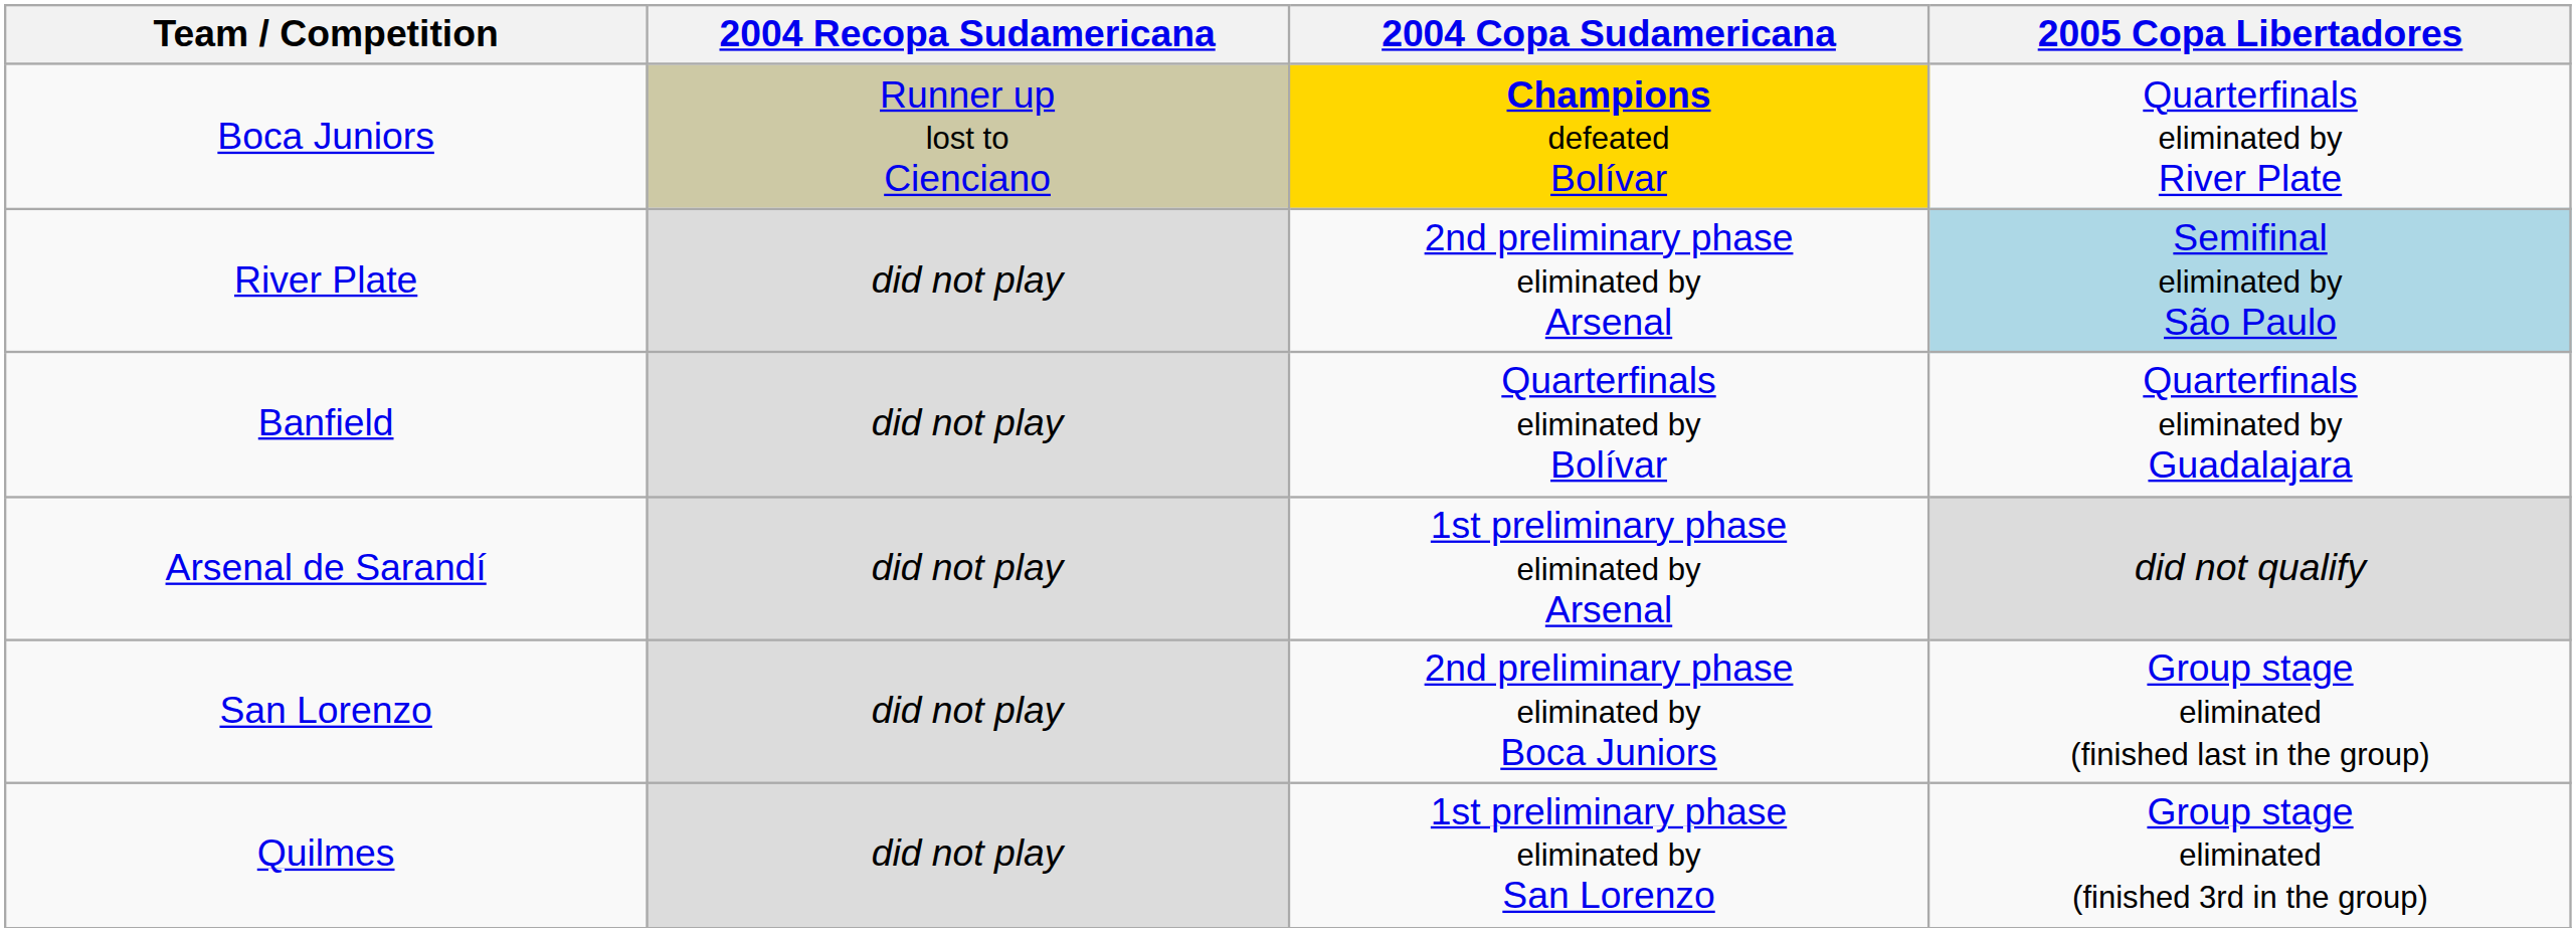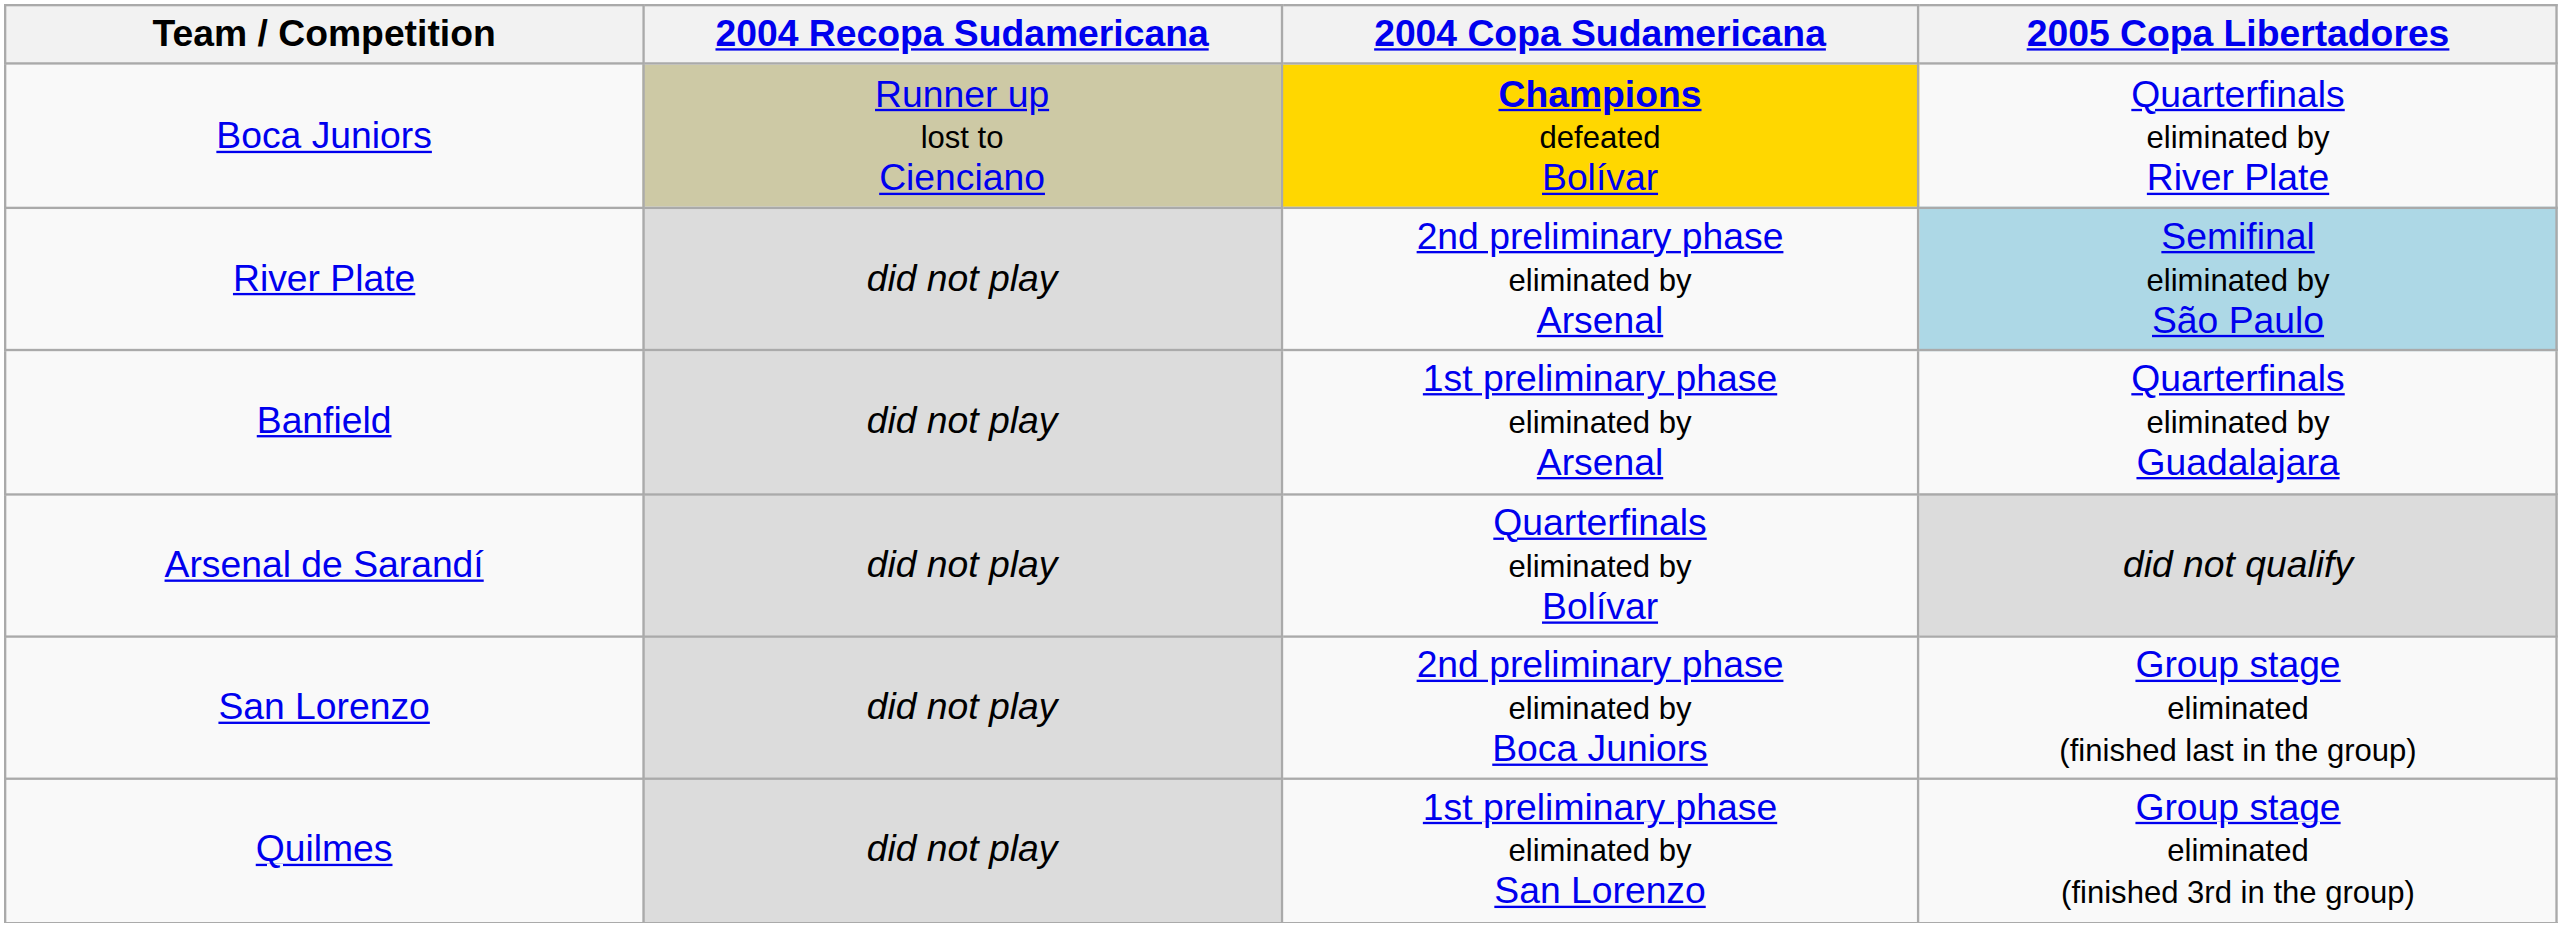Banfield | 2004 Copa Sudamericana: Quarterfinals eliminated by Bolívar -> 1st preliminary phase eliminated by Arsenal
Arsenal de Sarandí | 2004 Copa Sudamericana: 1st preliminary phase eliminated by Arsenal -> Quarterfinals eliminated by Bolívar
